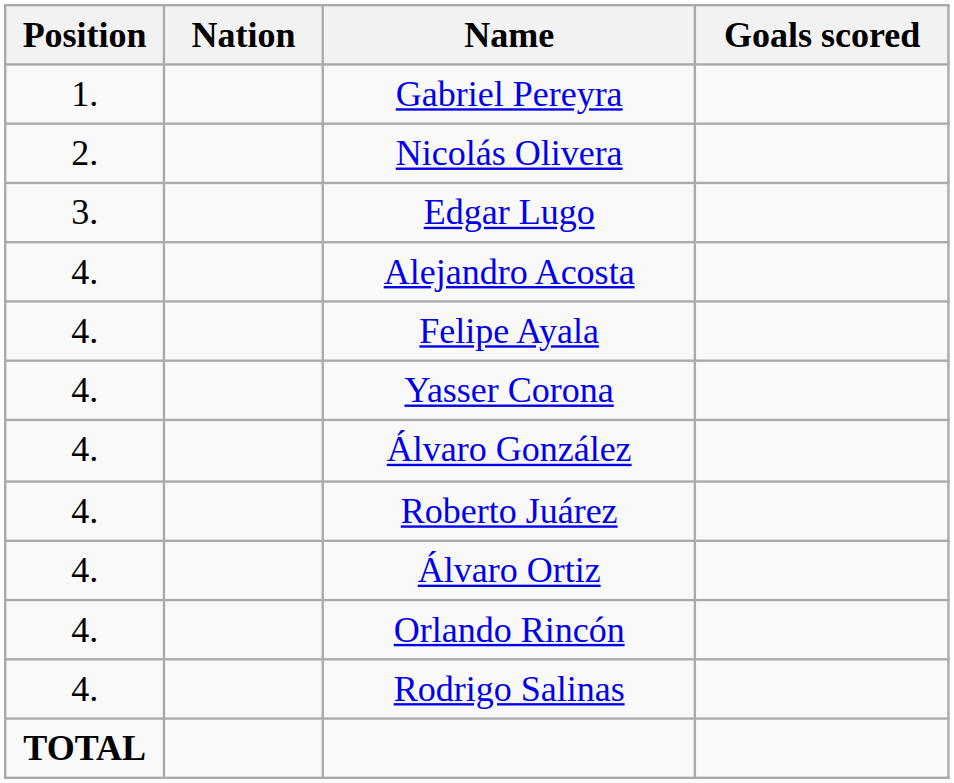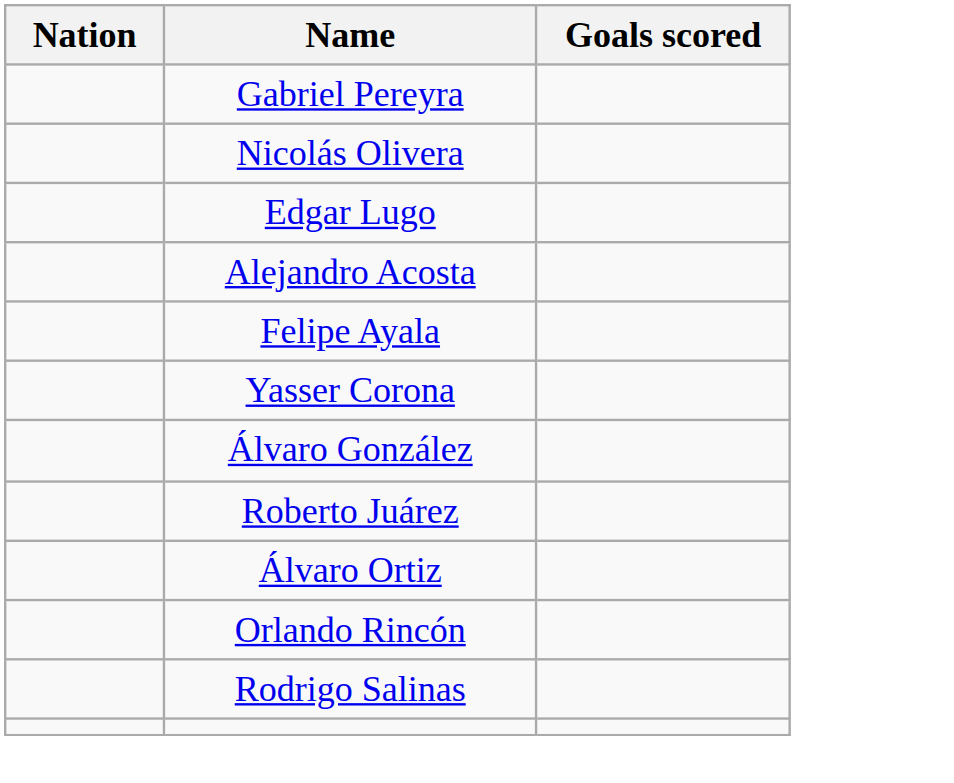- column: Position | 1. | 2. | 3. | 4. | 4. | 4. | 4. | 4. | 4. | 4. | 4. | TOTAL
